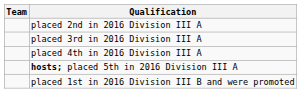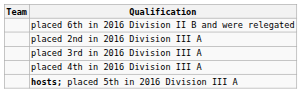+ row: placed 6th in 2016 Division II B and were relegated
- row: placed 1st in 2016 Division III B and were promoted
